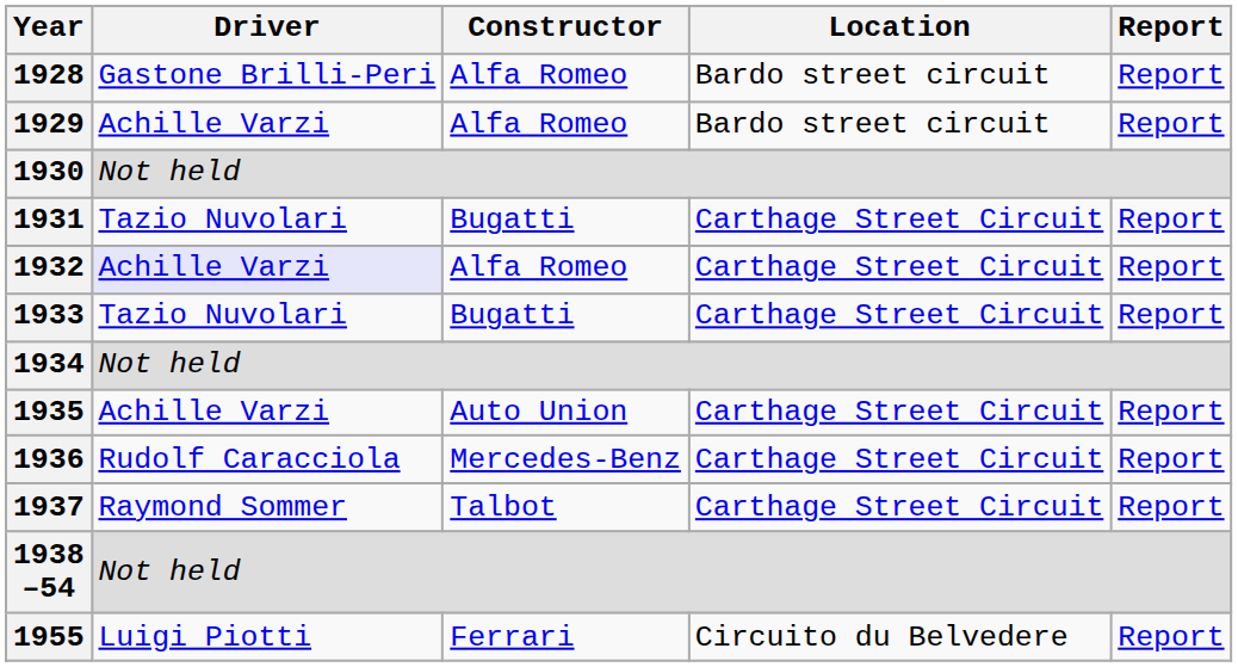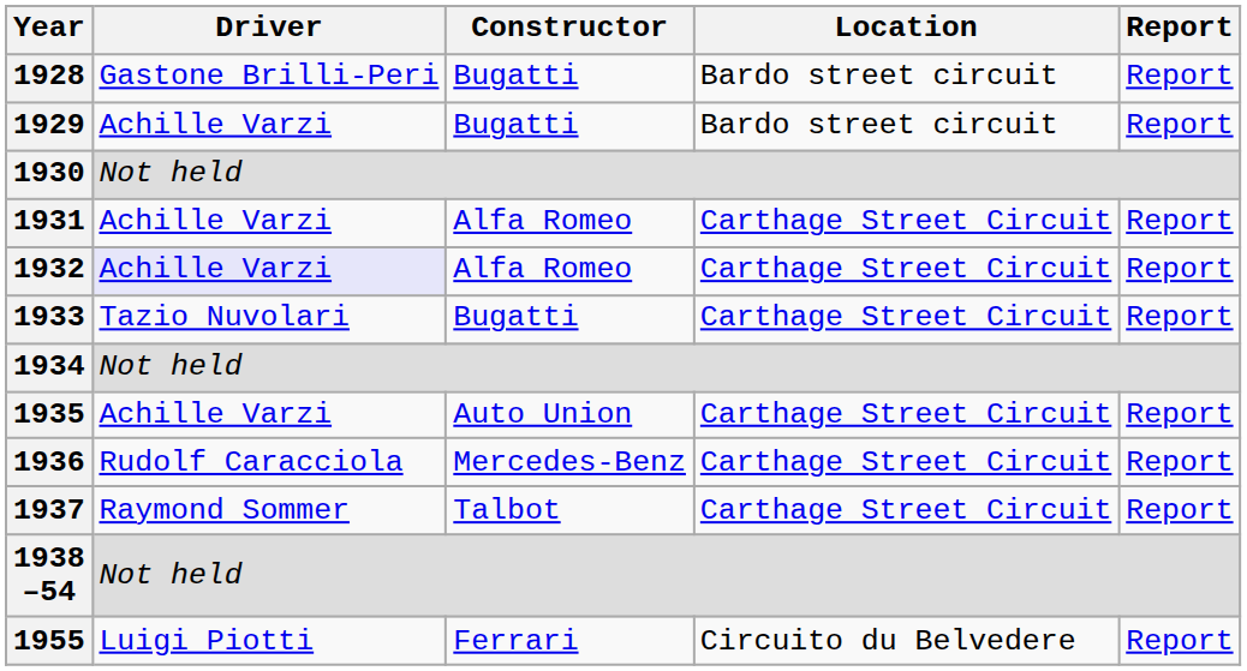1928 | Constructor: Alfa Romeo -> Bugatti
1929 | Constructor: Alfa Romeo -> Bugatti
1931 | Driver: Tazio Nuvolari -> Achille Varzi
1931 | Constructor: Bugatti -> Alfa Romeo
